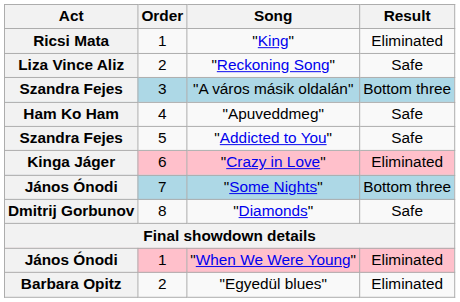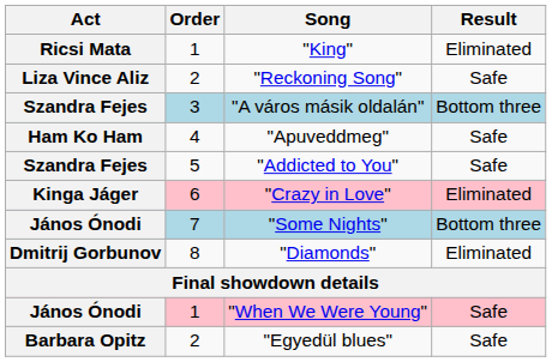"Diamonds" | Result: Safe -> Eliminated
"When We Were Young" | Result: Eliminated -> Safe
"Egyedül blues" | Result: Eliminated -> Safe
